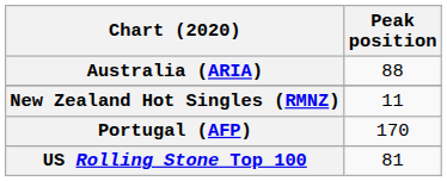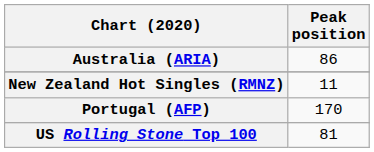Australia (ARIA) | Peak position: 88 -> 86
